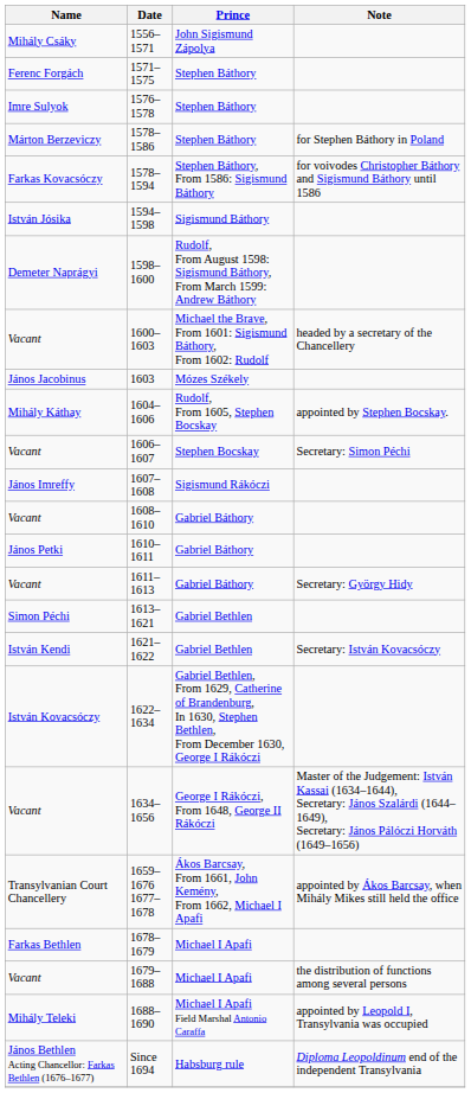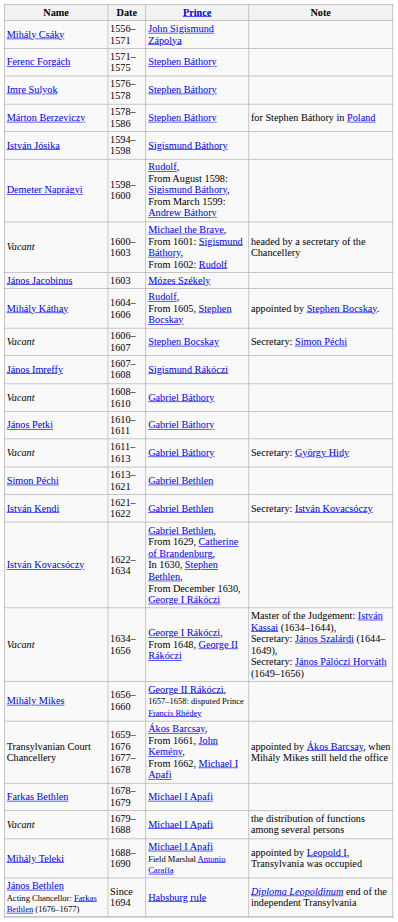- row: Farkas Kovacsóczy | 1578–1594 | Stephen Báthory, From 1586: Sigismund Báthory | for voivodes Christopher Báthory and Sigismund Báthory until 1586
+ row: Mihály Mikes | 1656–1660 | George II Rákóczi, 1657–1658: disputed Prince Francis Rhédey
